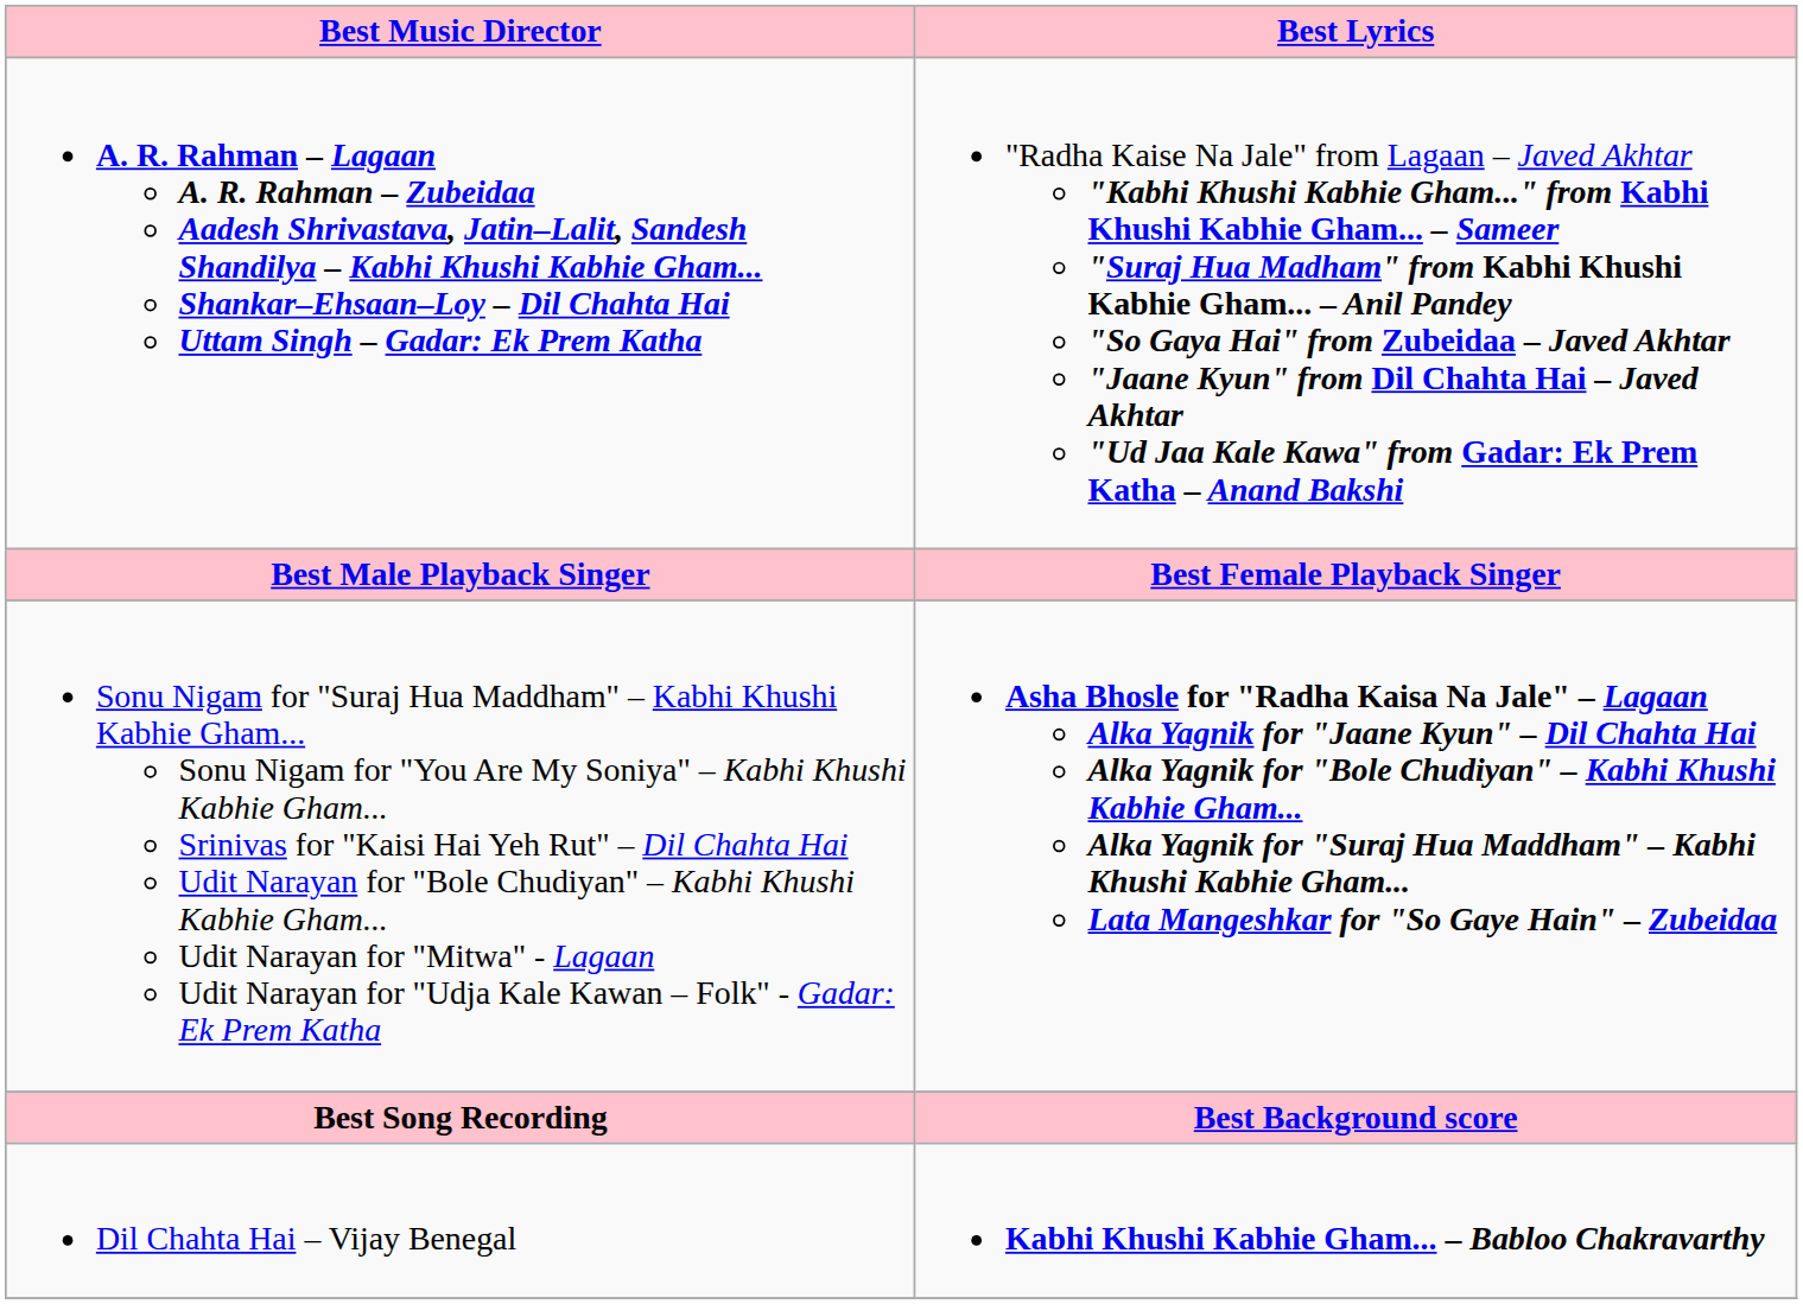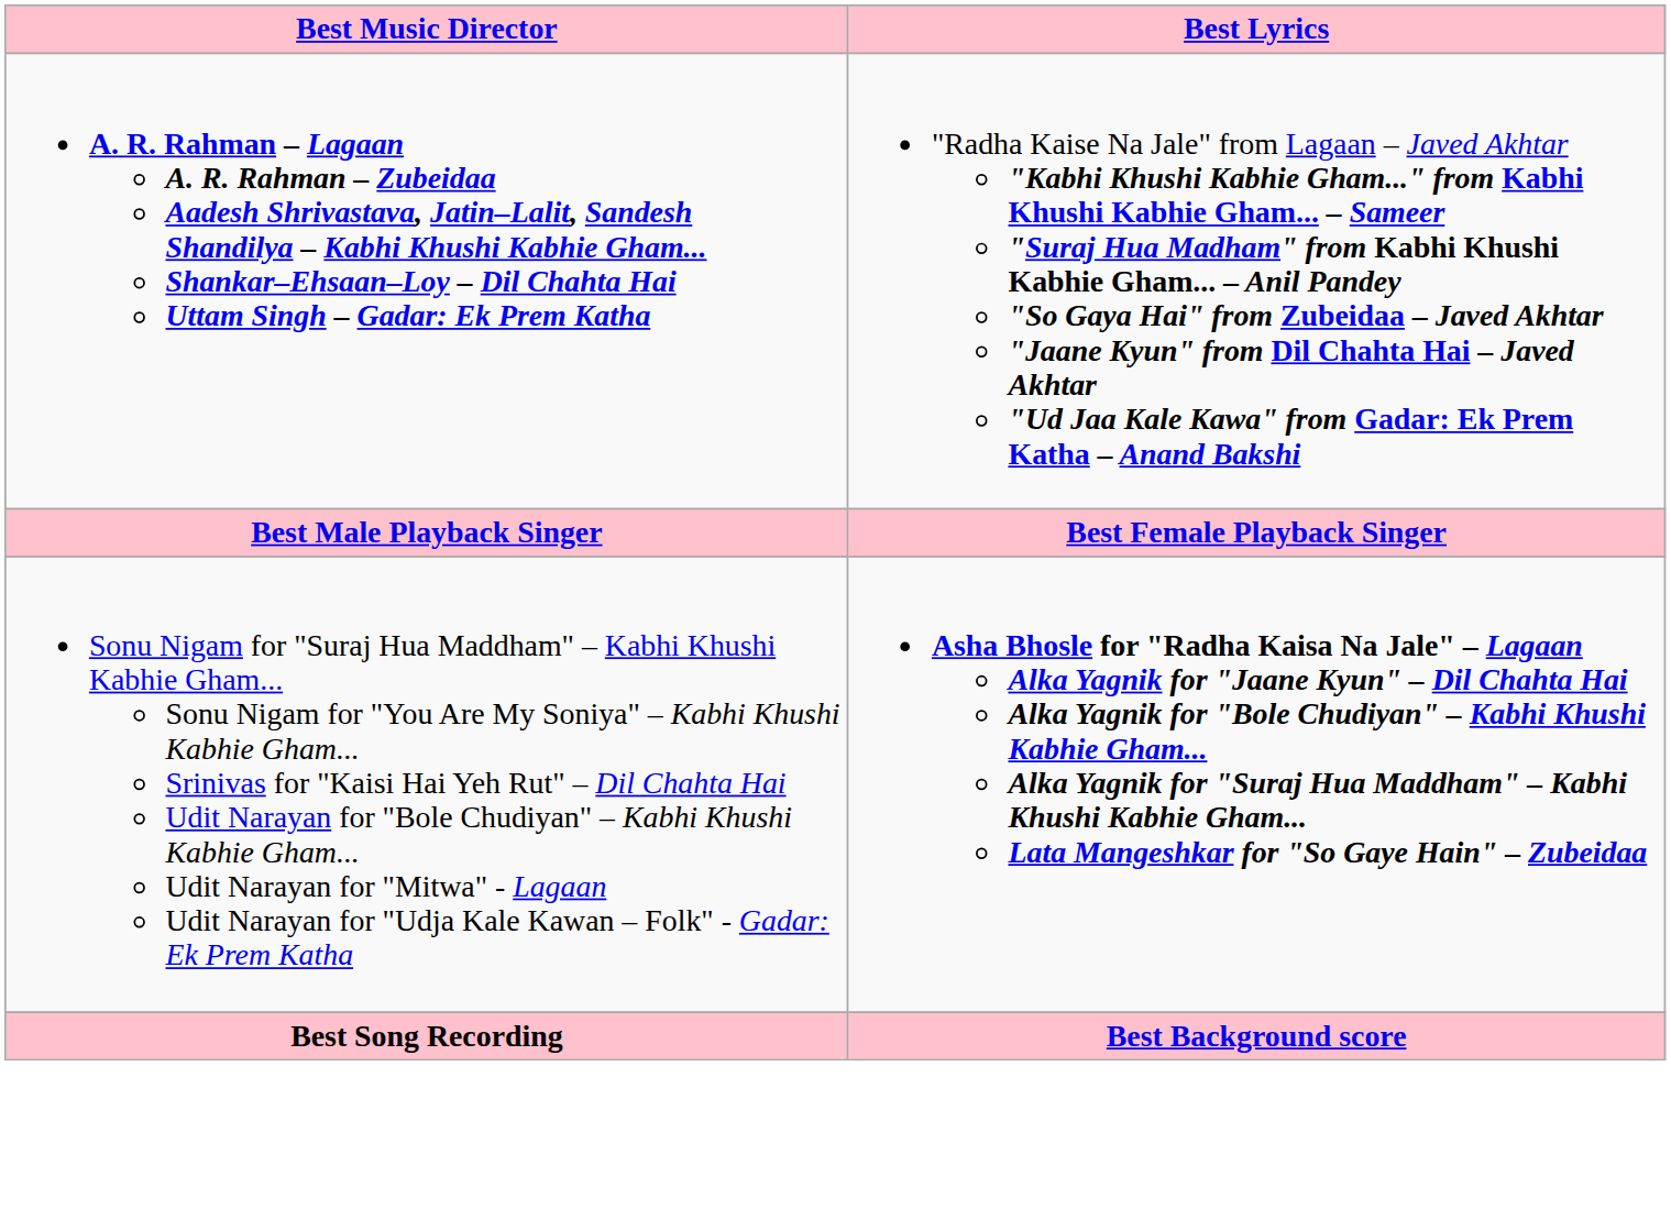- row: Dil Chahta Hai – Vijay Benegal | Kabhi Khushi Kabhie Gham... – Babloo Chakravarthy
